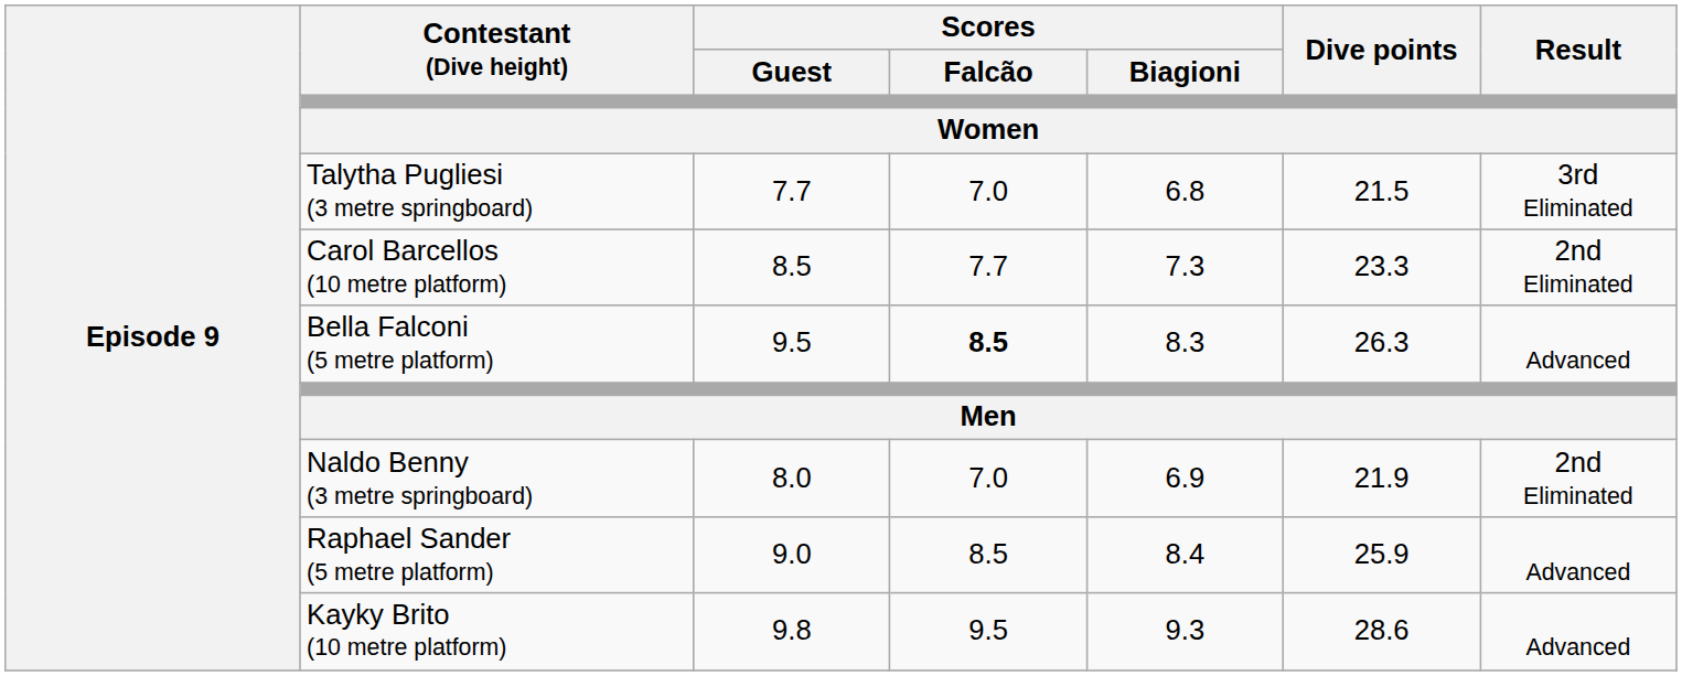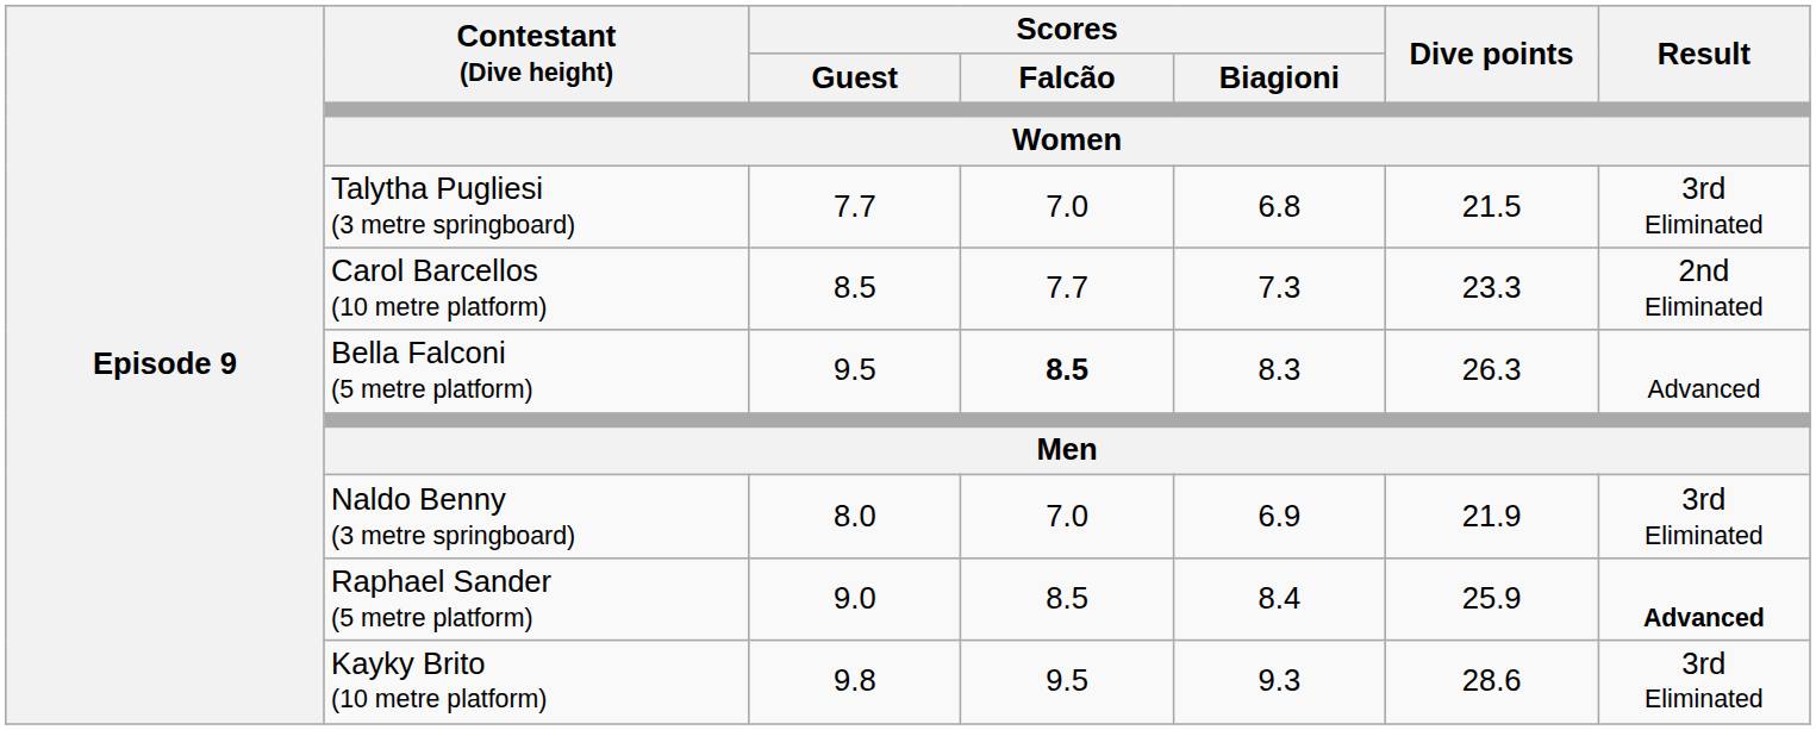Naldo Benny (3 metre springboard) | Result: 2nd Eliminated -> 3rd Eliminated
Raphael Sander (5 metre platform) | Result: normal -> bold
Kayky Brito (10 metre platform) | Result: Advanced -> 3rd Eliminated
